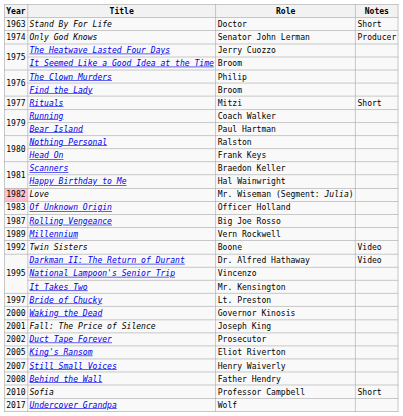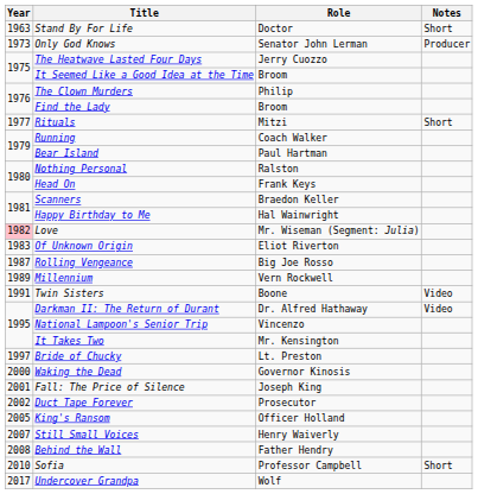Only God Knows | Year: 1974 -> 1973
Of Unknown Origin | Role: Officer Holland -> Eliot Riverton
Twin Sisters | Year: 1992 -> 1991
King's Ransom | Role: Eliot Riverton -> Officer Holland
